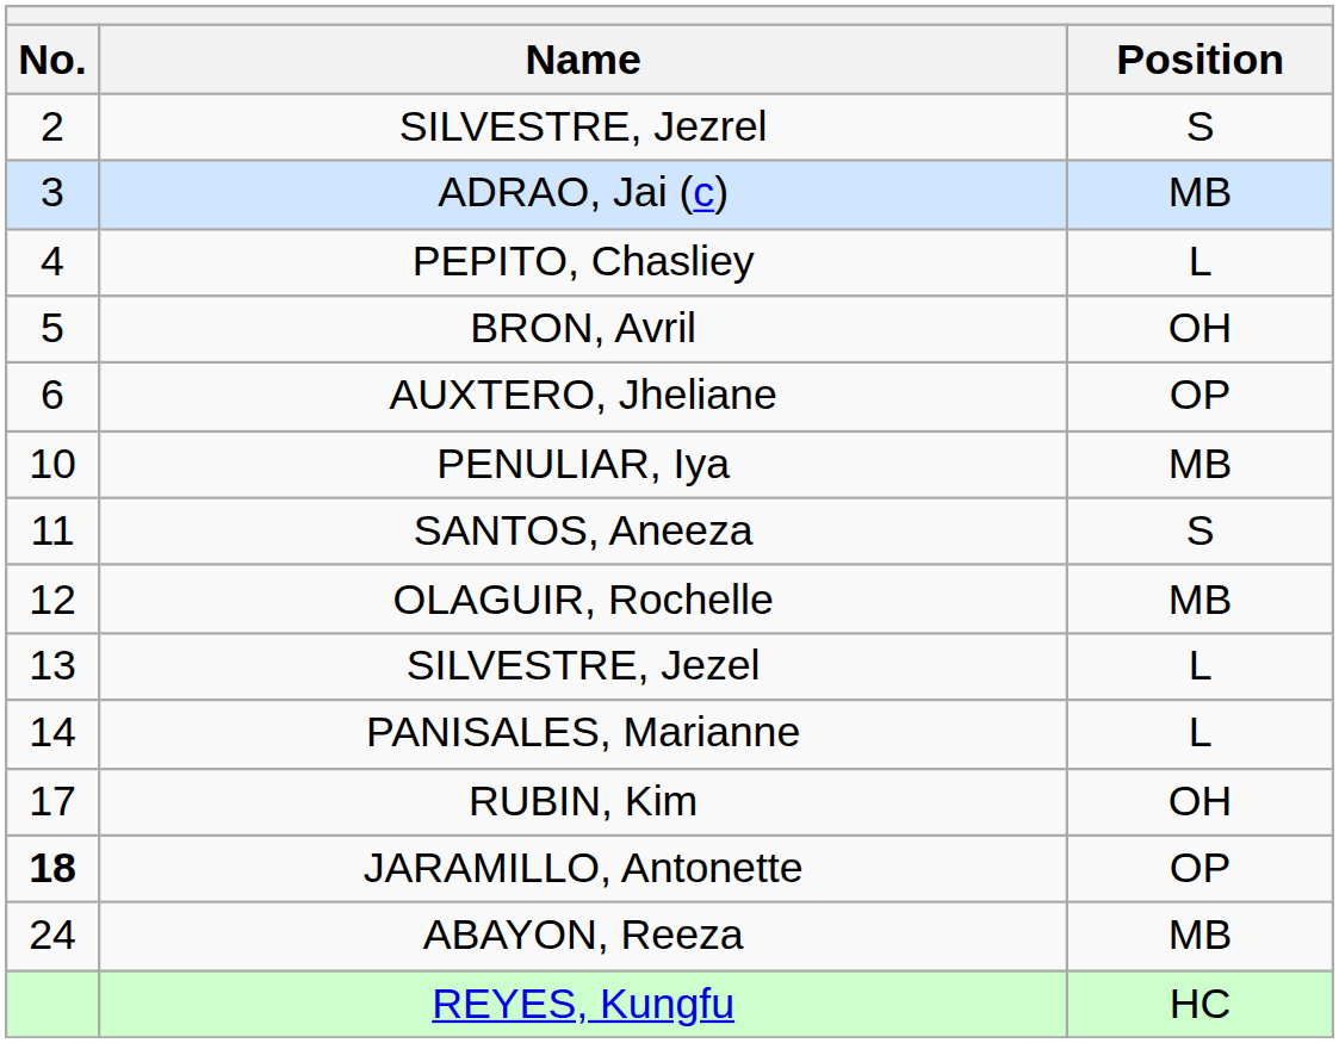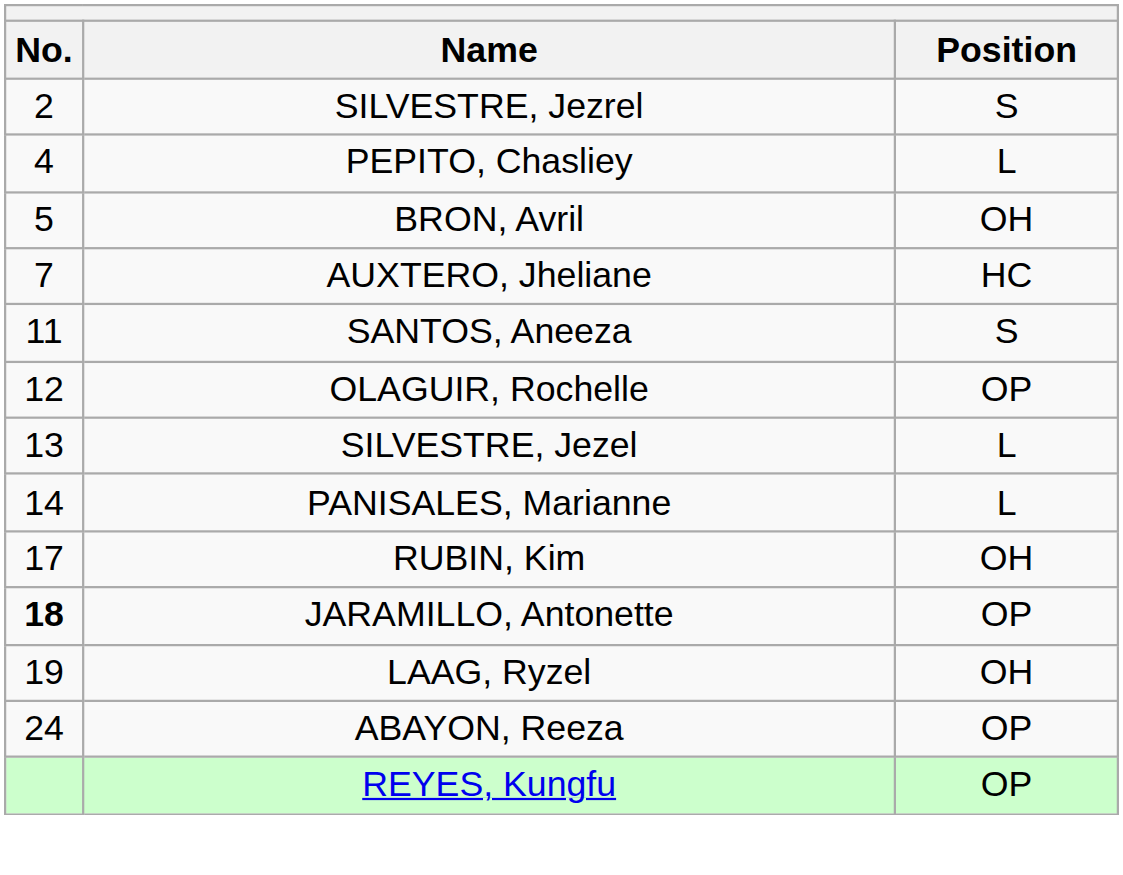- row: 3 | ADRAO, Jai (c) | MB
AUXTERO, Jheliane | No.: 6 -> 7
AUXTERO, Jheliane | Position: OP -> HC
- row: 10 | PENULIAR, Iya | MB
OLAGUIR, Rochelle | Position: MB -> OP
+ row: 19 | LAAG, Ryzel | OH
ABAYON, Reeza | Position: MB -> OP
REYES, Kungfu | Position: HC -> OP
